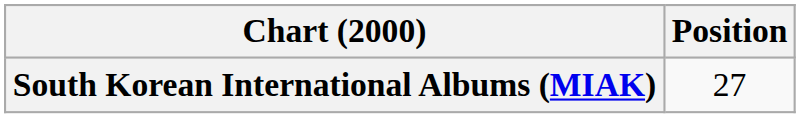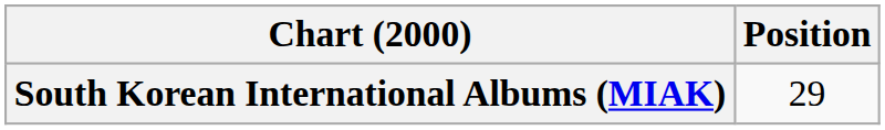South Korean International Albums (MIAK) | Position: 27 -> 29
